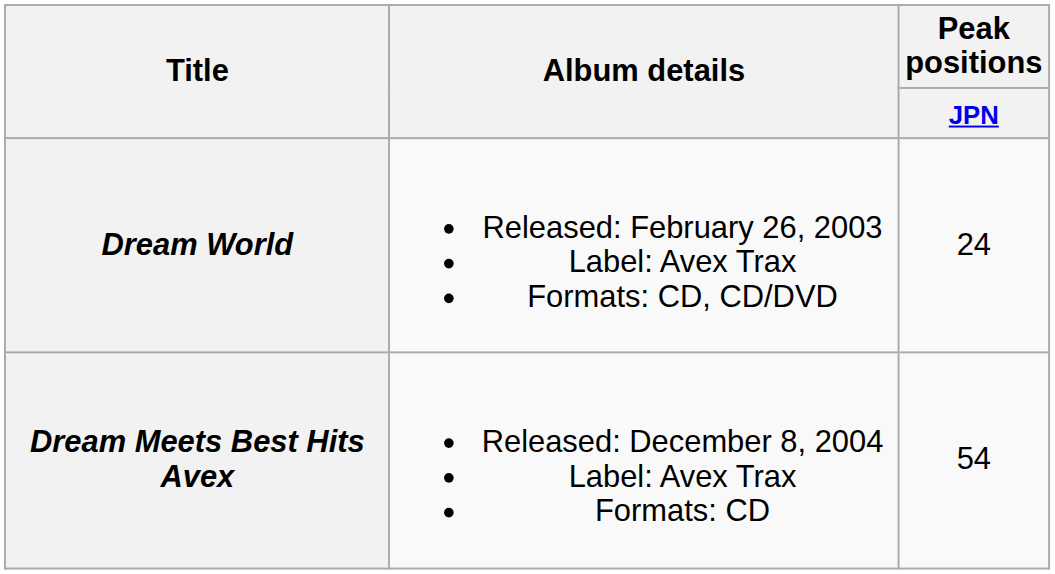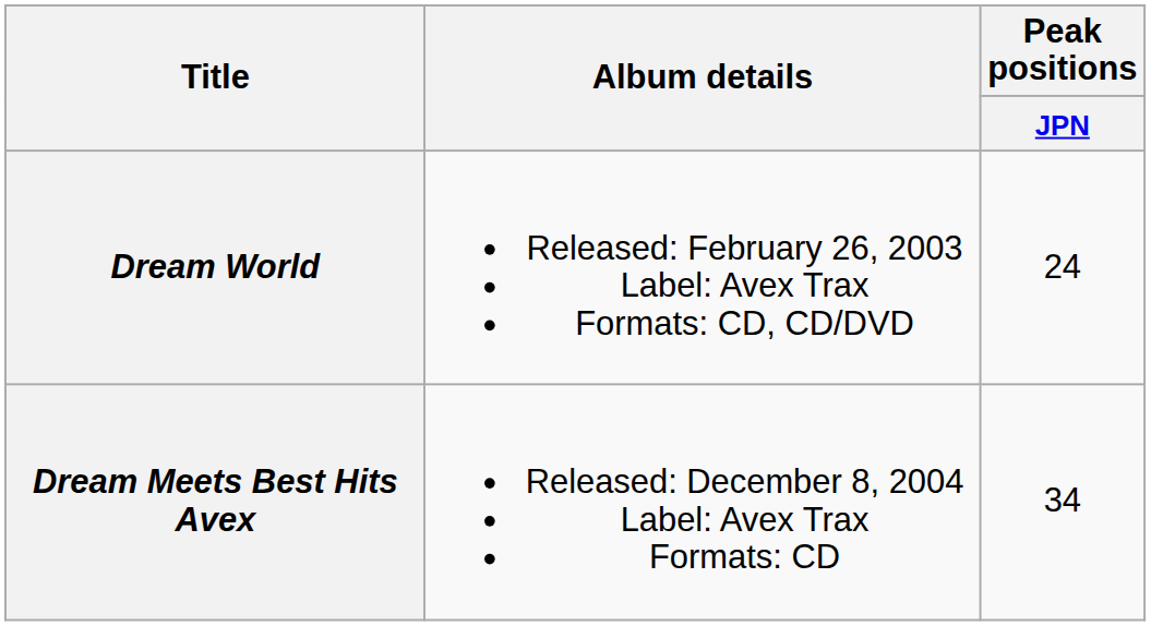Dream Meets Best Hits Avex | Peak positions / JPN: 54 -> 34
